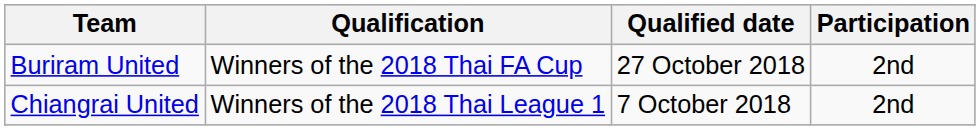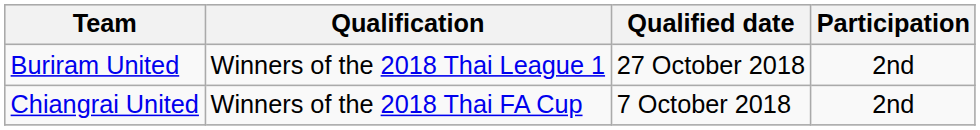Buriram United | Qualification: Winners of the 2018 Thai FA Cup -> Winners of the 2018 Thai League 1
Chiangrai United | Qualification: Winners of the 2018 Thai League 1 -> Winners of the 2018 Thai FA Cup
